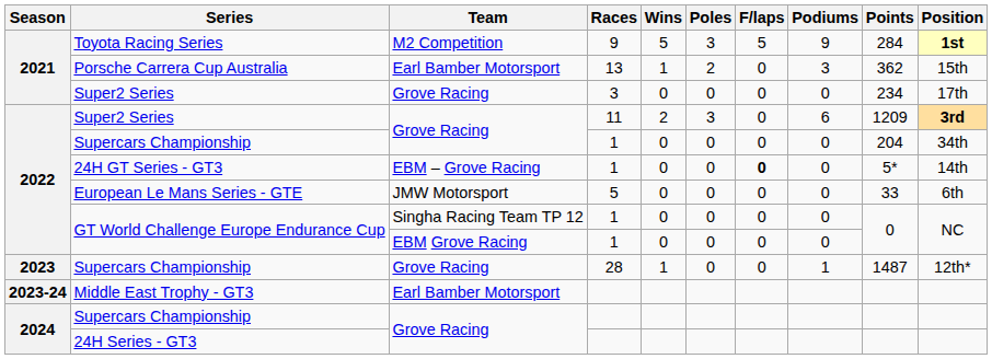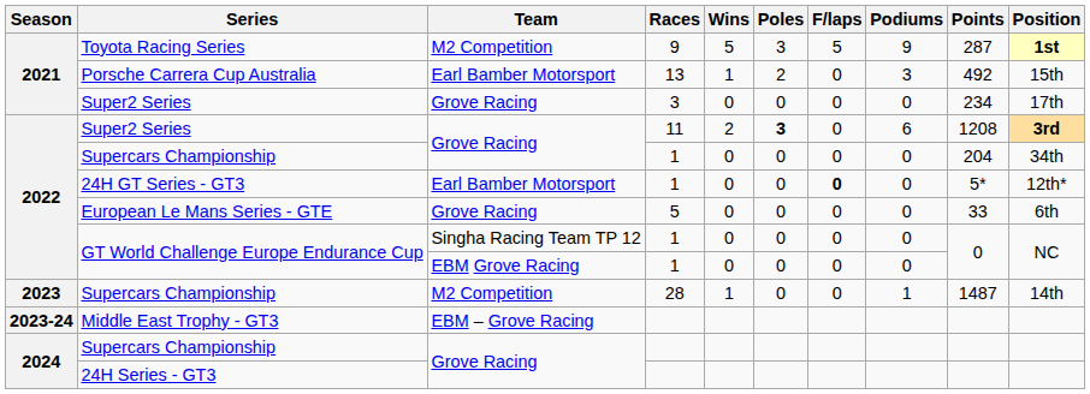Toyota Racing Series | Points: 284 -> 287
Porsche Carrera Cup Australia | Points: 362 -> 492
Super2 Series / 11 | Poles: normal -> bold
Super2 Series / 11 | Points: 1209 -> 1208
24H GT Series - GT3 | Team: EBM – Grove Racing -> Earl Bamber Motorsport
24H GT Series - GT3 | Position: 14th -> 12th*
European Le Mans Series - GTE | Team: JMW Motorsport -> Grove Racing
Supercars Championship / 28 | Team: Grove Racing -> M2 Competition
Supercars Championship / 28 | Position: 12th* -> 14th
Middle East Trophy - GT3 | Team: Earl Bamber Motorsport -> EBM – Grove Racing
